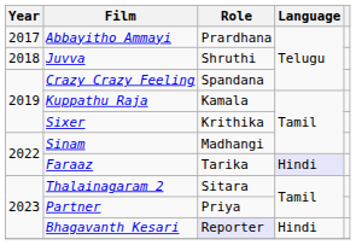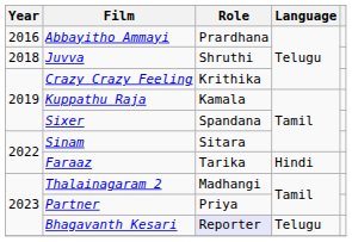Abbayitho Ammayi | Year: 2017 -> 2016
Crazy Crazy Feeling | Role: Spandana -> Krithika
Sixer | Role: Krithika -> Spandana
Sinam | Role: Madhangi -> Sitara
Faraaz | Language: lavender background -> no background
Thalainagaram 2 | Role: Sitara -> Madhangi
Bhagavanth Kesari | Language: Hindi -> Telugu
